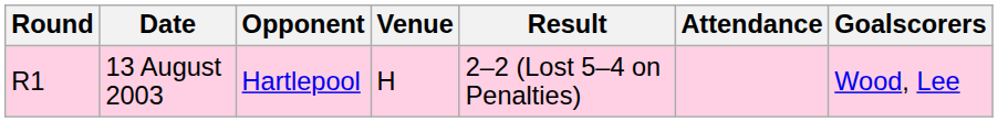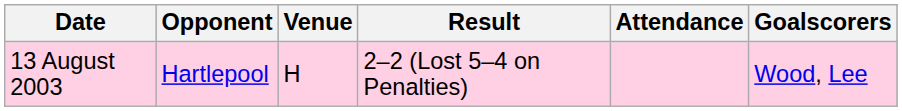- column: Round | R1
